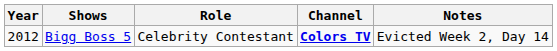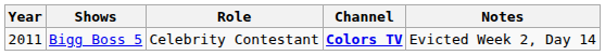Bigg Boss 5 | Year: 2012 -> 2011
